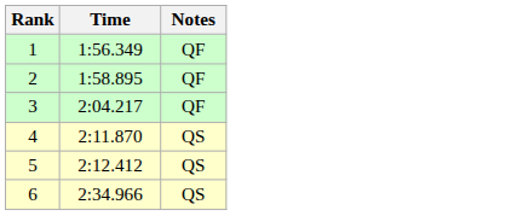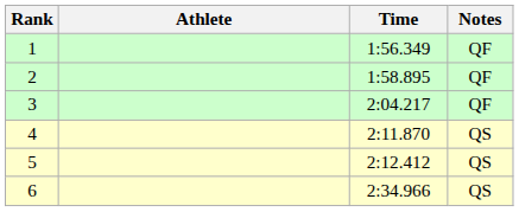+ column: Athlete
